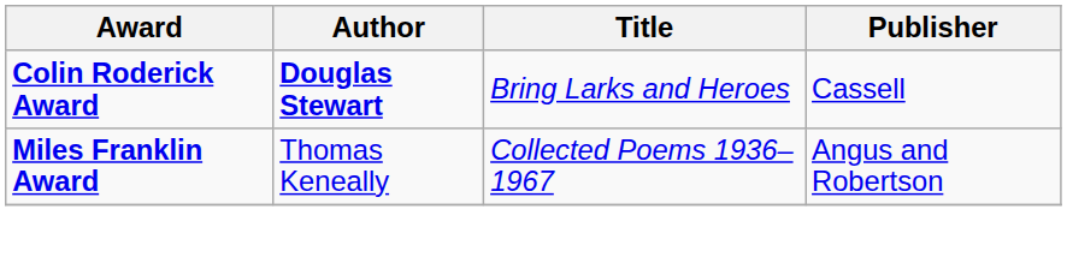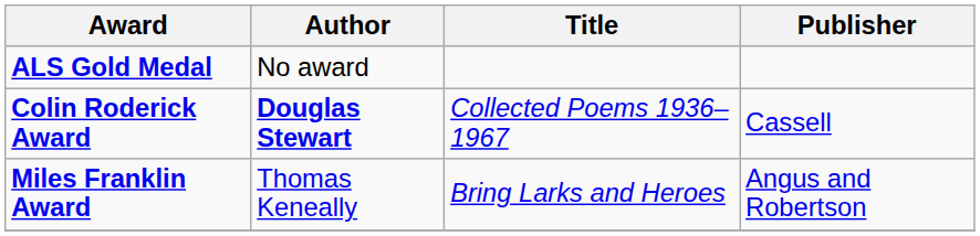+ row: ALS Gold Medal | No award
Colin Roderick Award | Title: Bring Larks and Heroes -> Collected Poems 1936–1967
Miles Franklin Award | Title: Collected Poems 1936–1967 -> Bring Larks and Heroes
